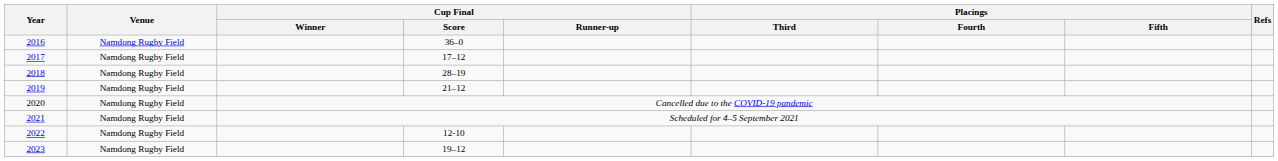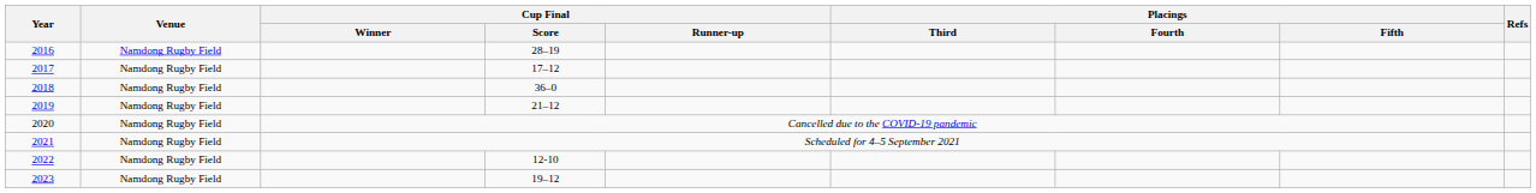2016 | Cup Final / Score: 36–0 -> 28–19
2018 | Cup Final / Score: 28–19 -> 36–0
